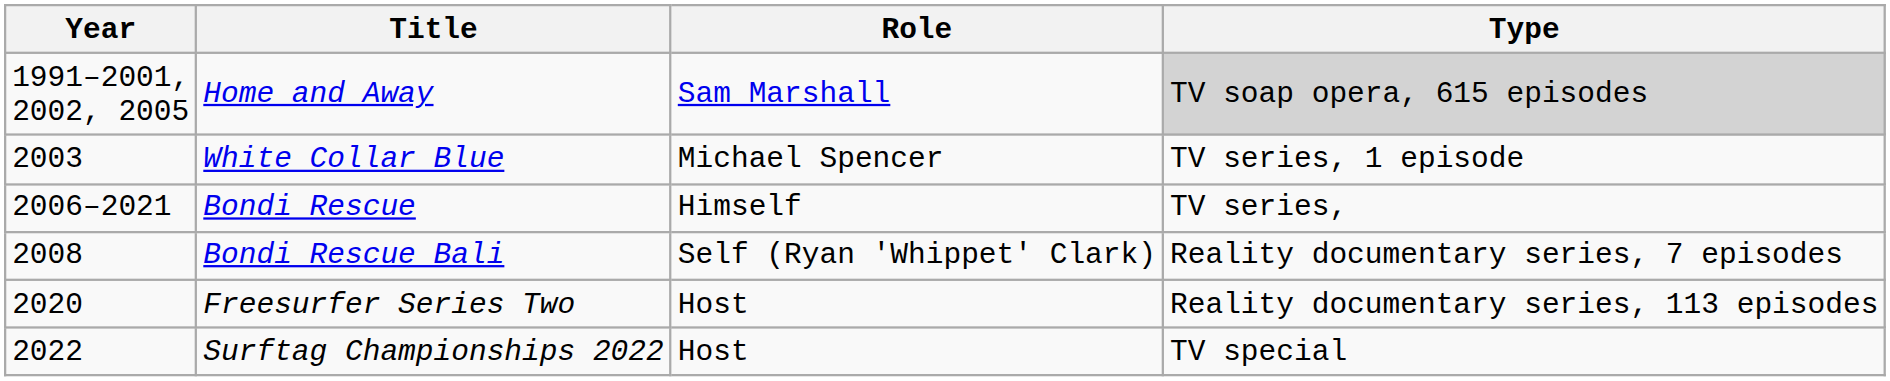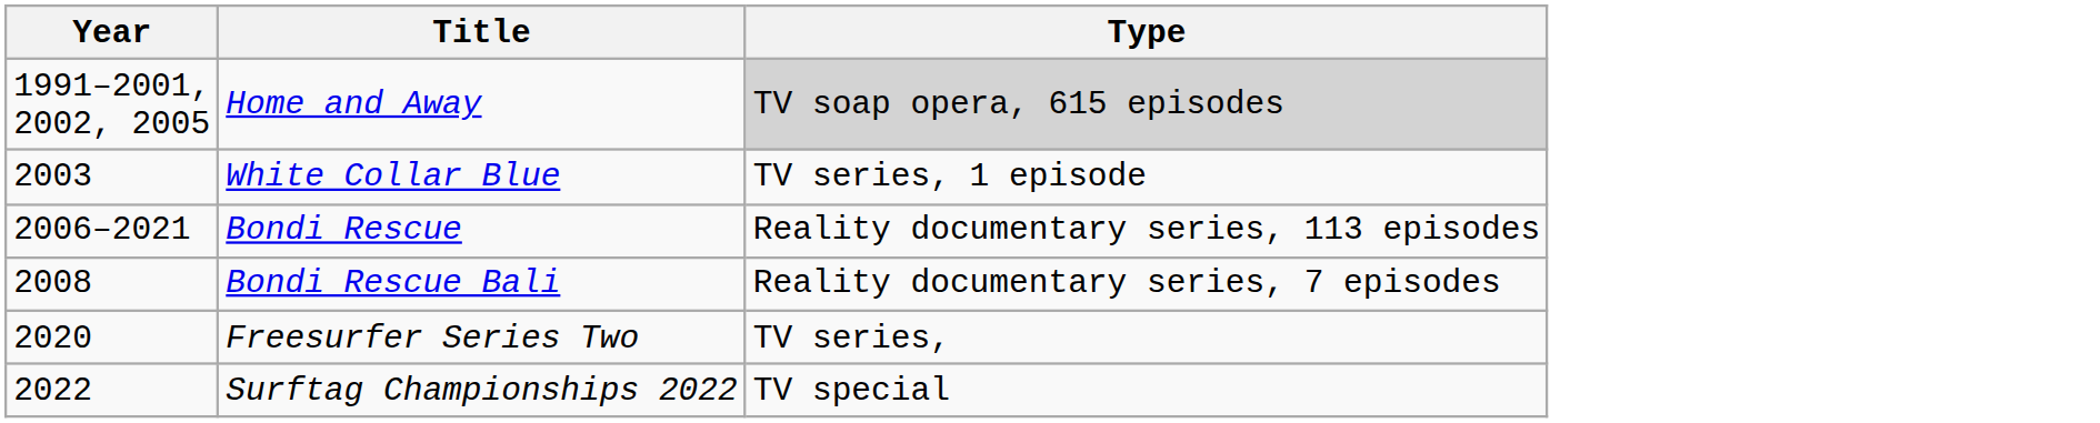- column: Role | Sam Marshall | Michael Spencer | Himself | Self (Ryan 'Whippet' Clark) | Host | Host
Bondi Rescue | Type: TV series, -> Reality documentary series, 113 episodes
Freesurfer Series Two | Type: Reality documentary series, 113 episodes -> TV series,
